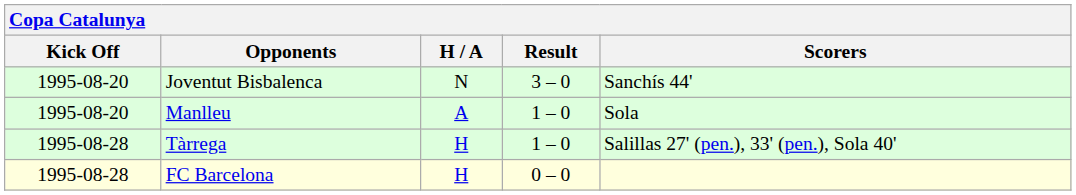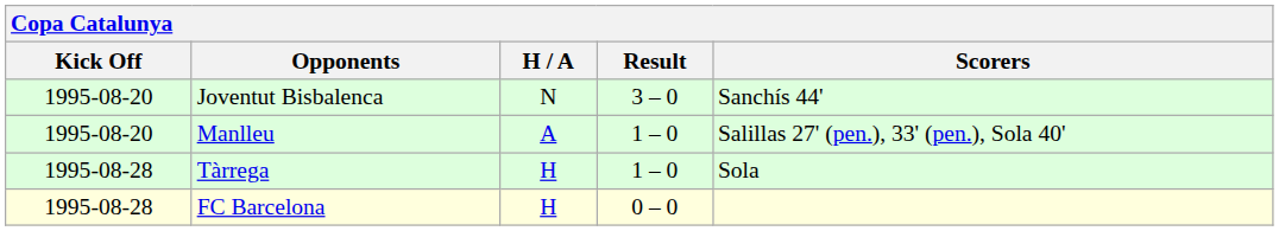Manlleu | Scorers: Sola -> Salillas 27' (pen.), 33' (pen.), Sola 40'
Tàrrega | Scorers: Salillas 27' (pen.), 33' (pen.), Sola 40' -> Sola
